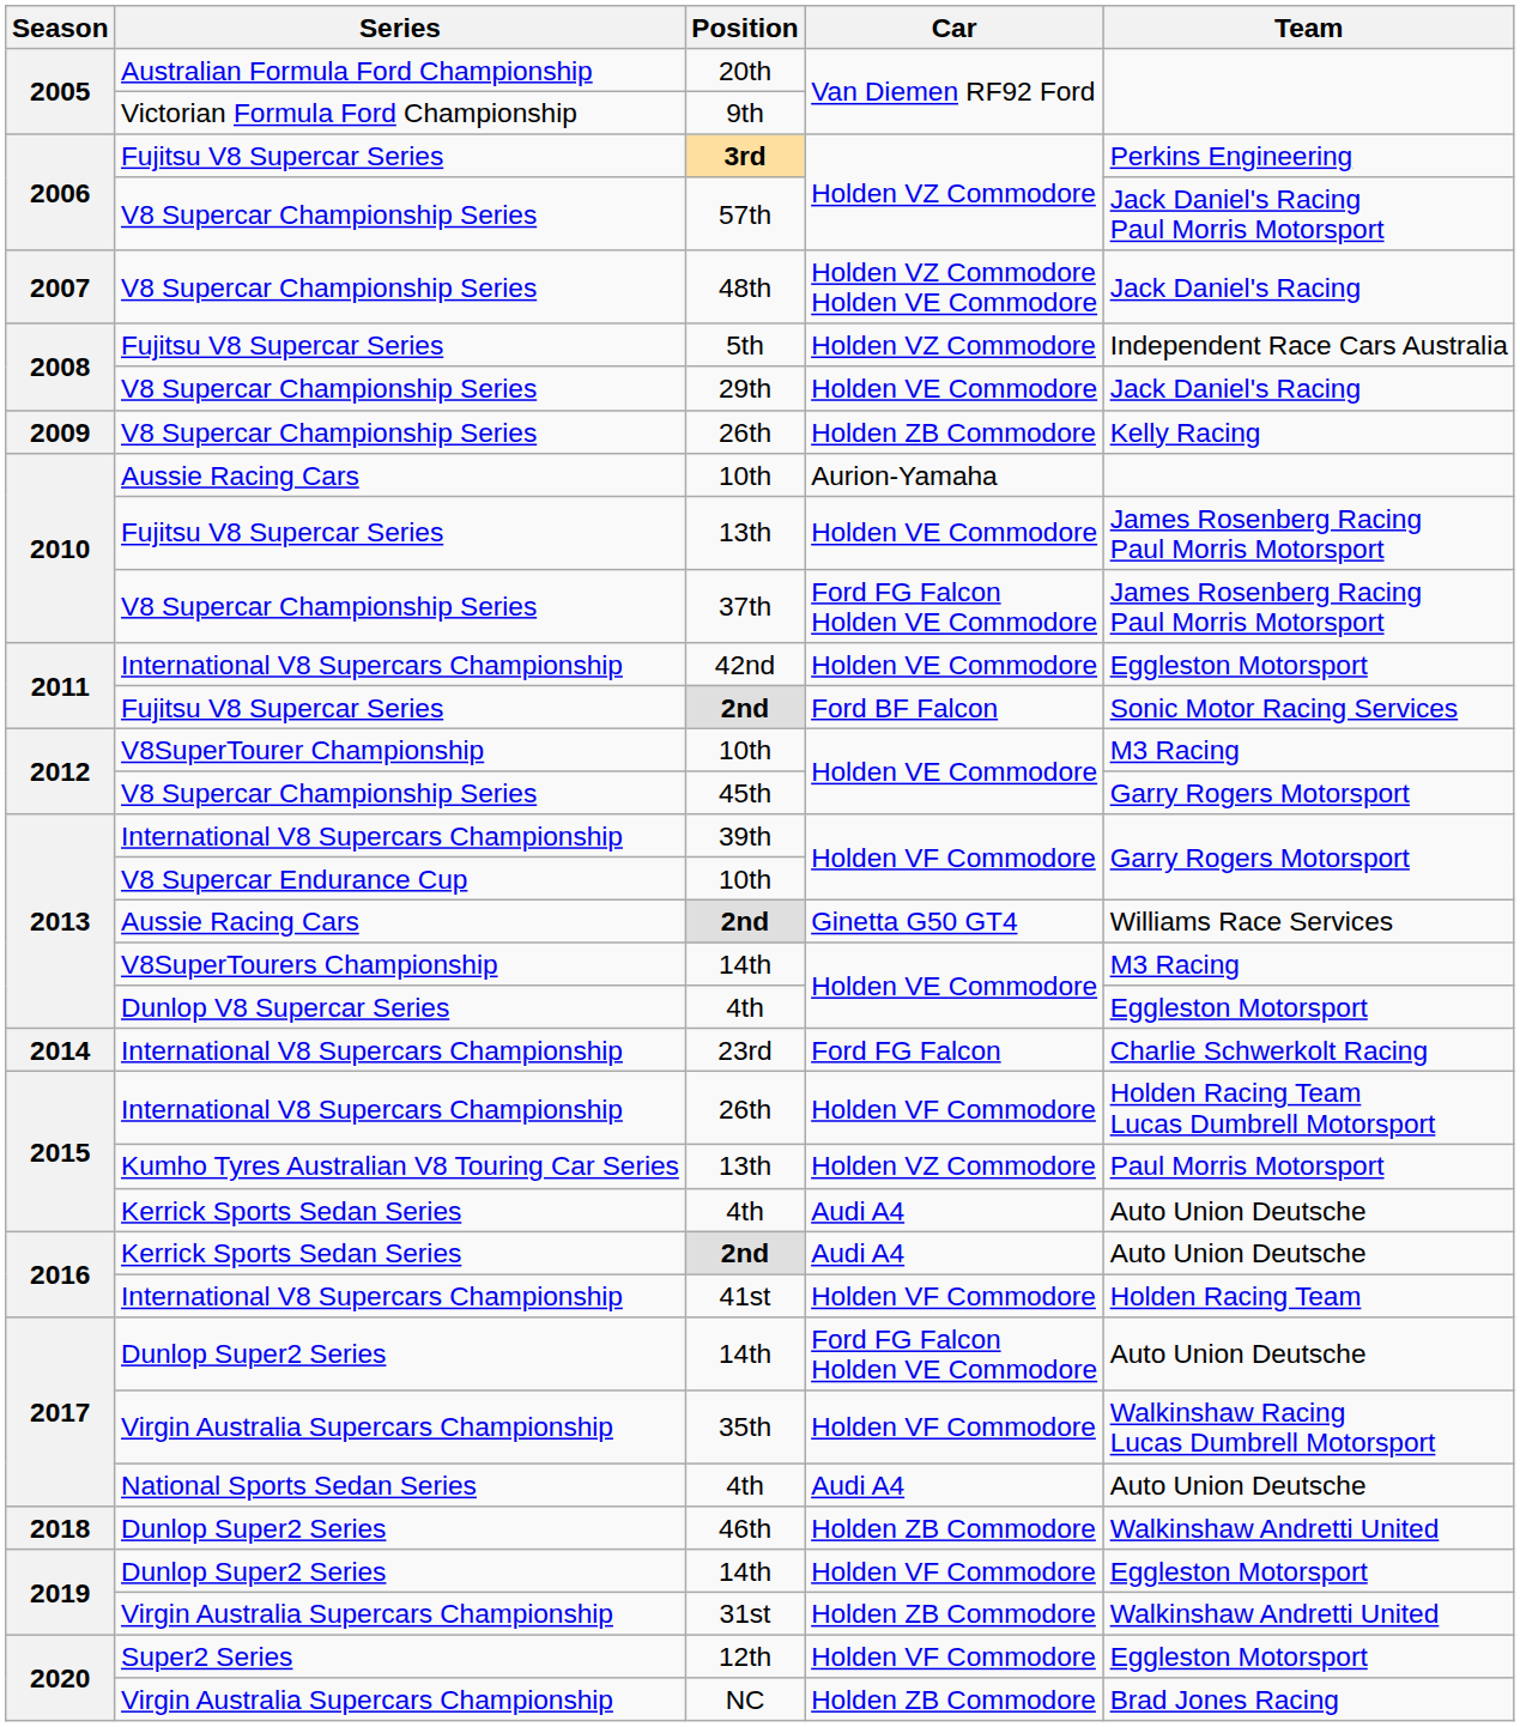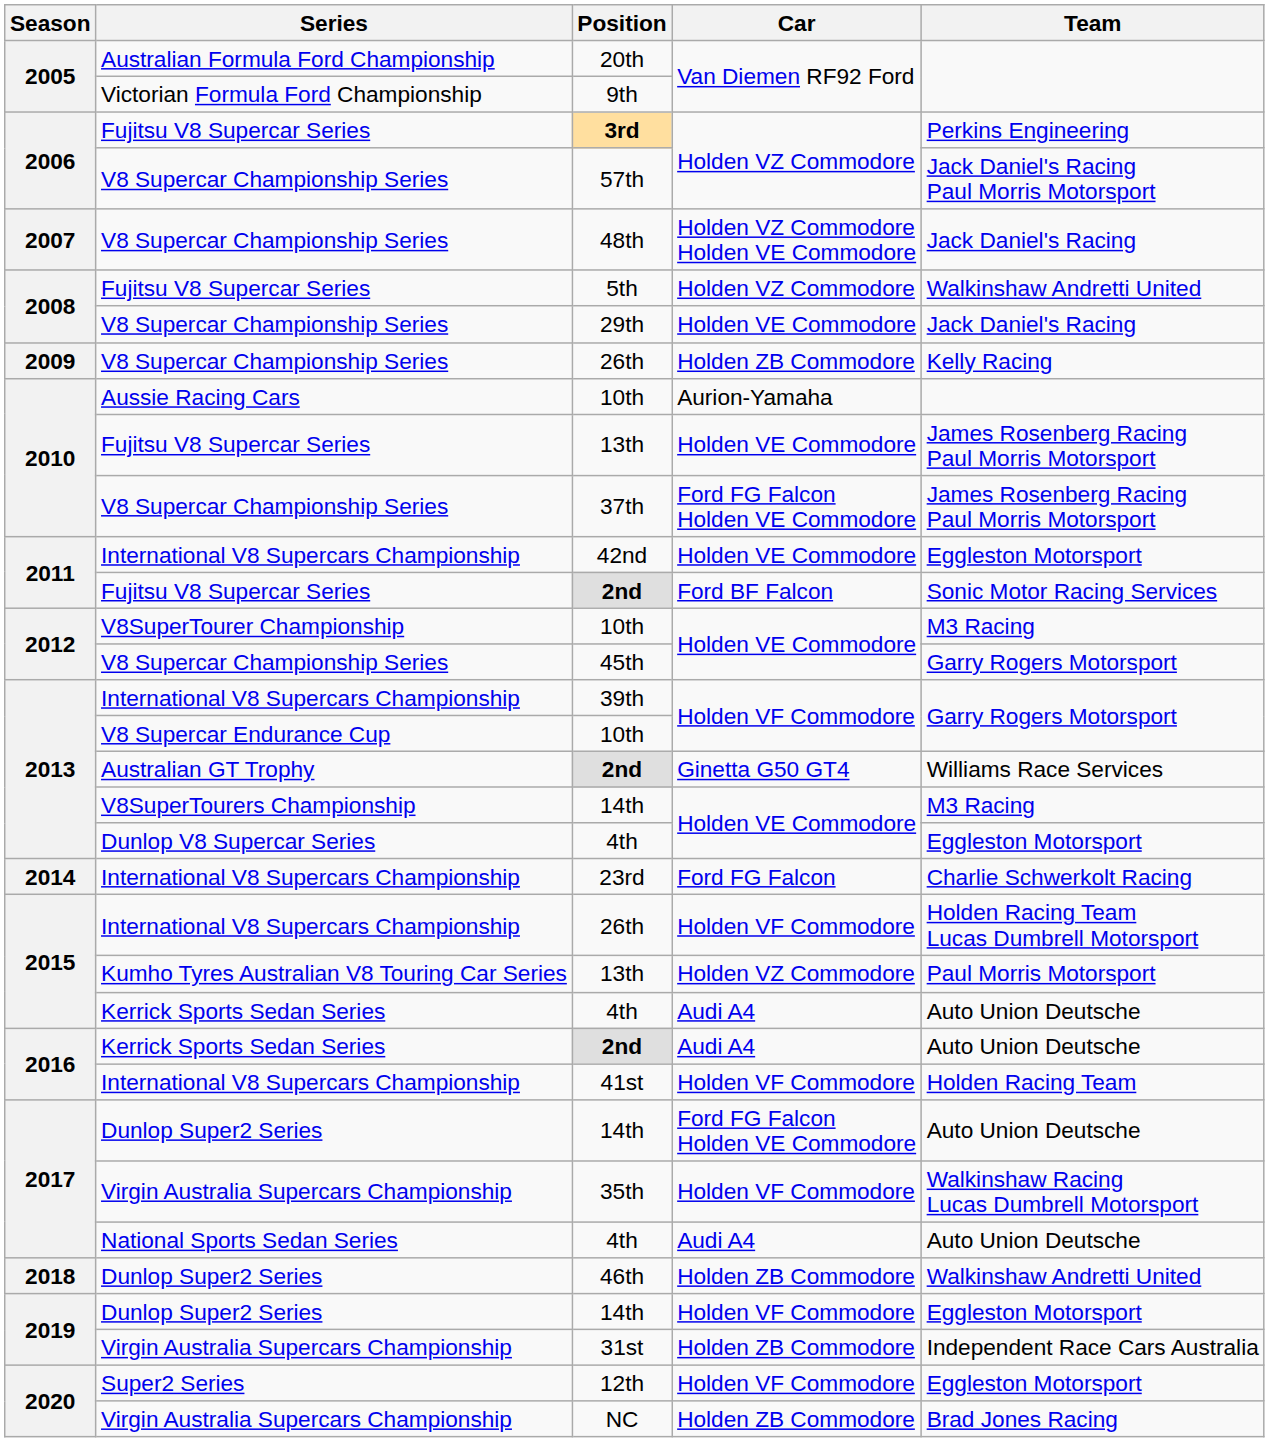5th | Team: Independent Race Cars Australia -> Walkinshaw Andretti United
2013 / 2nd | Series: Aussie Racing Cars -> Australian GT Trophy
31st | Team: Walkinshaw Andretti United -> Independent Race Cars Australia
